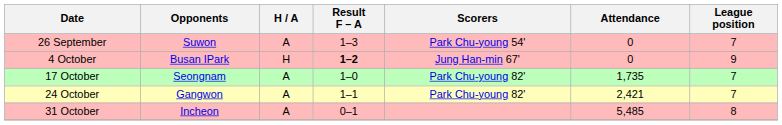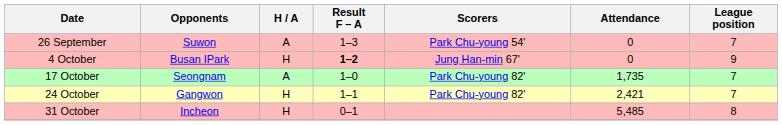24 October | H / A: A -> H
31 October | H / A: A -> H
